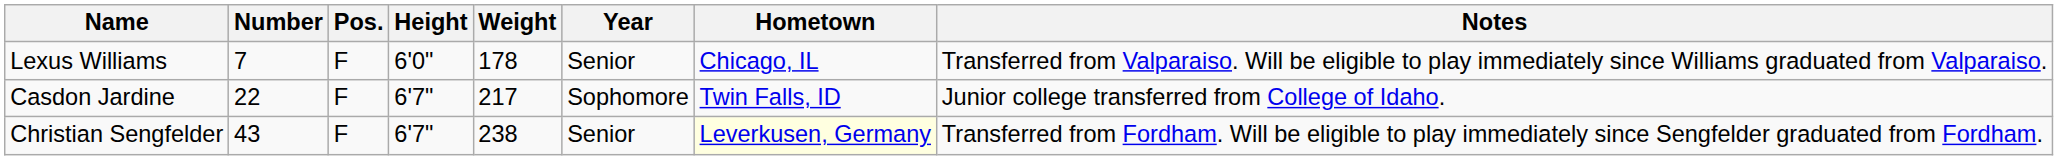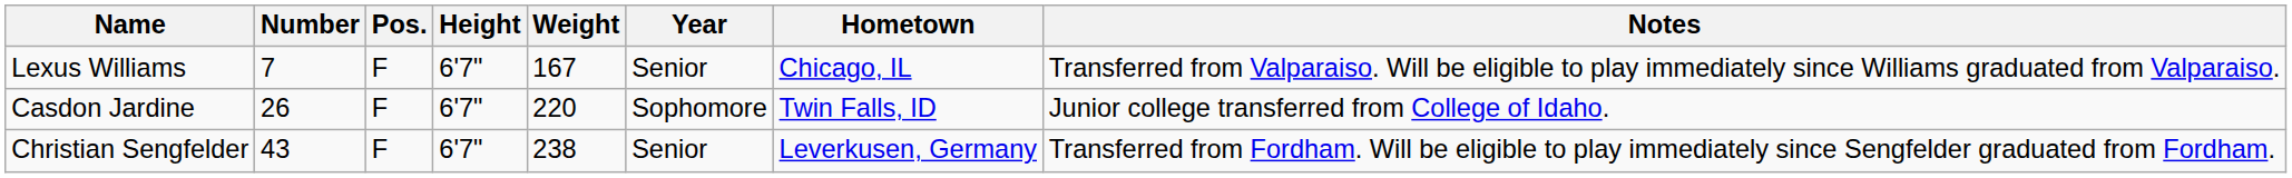Lexus Williams | Height: 6'0" -> 6'7"
Lexus Williams | Weight: 178 -> 167
Casdon Jardine | Number: 22 -> 26
Casdon Jardine | Weight: 217 -> 220
Christian Sengfelder | Hometown: lightyellow background -> no background
